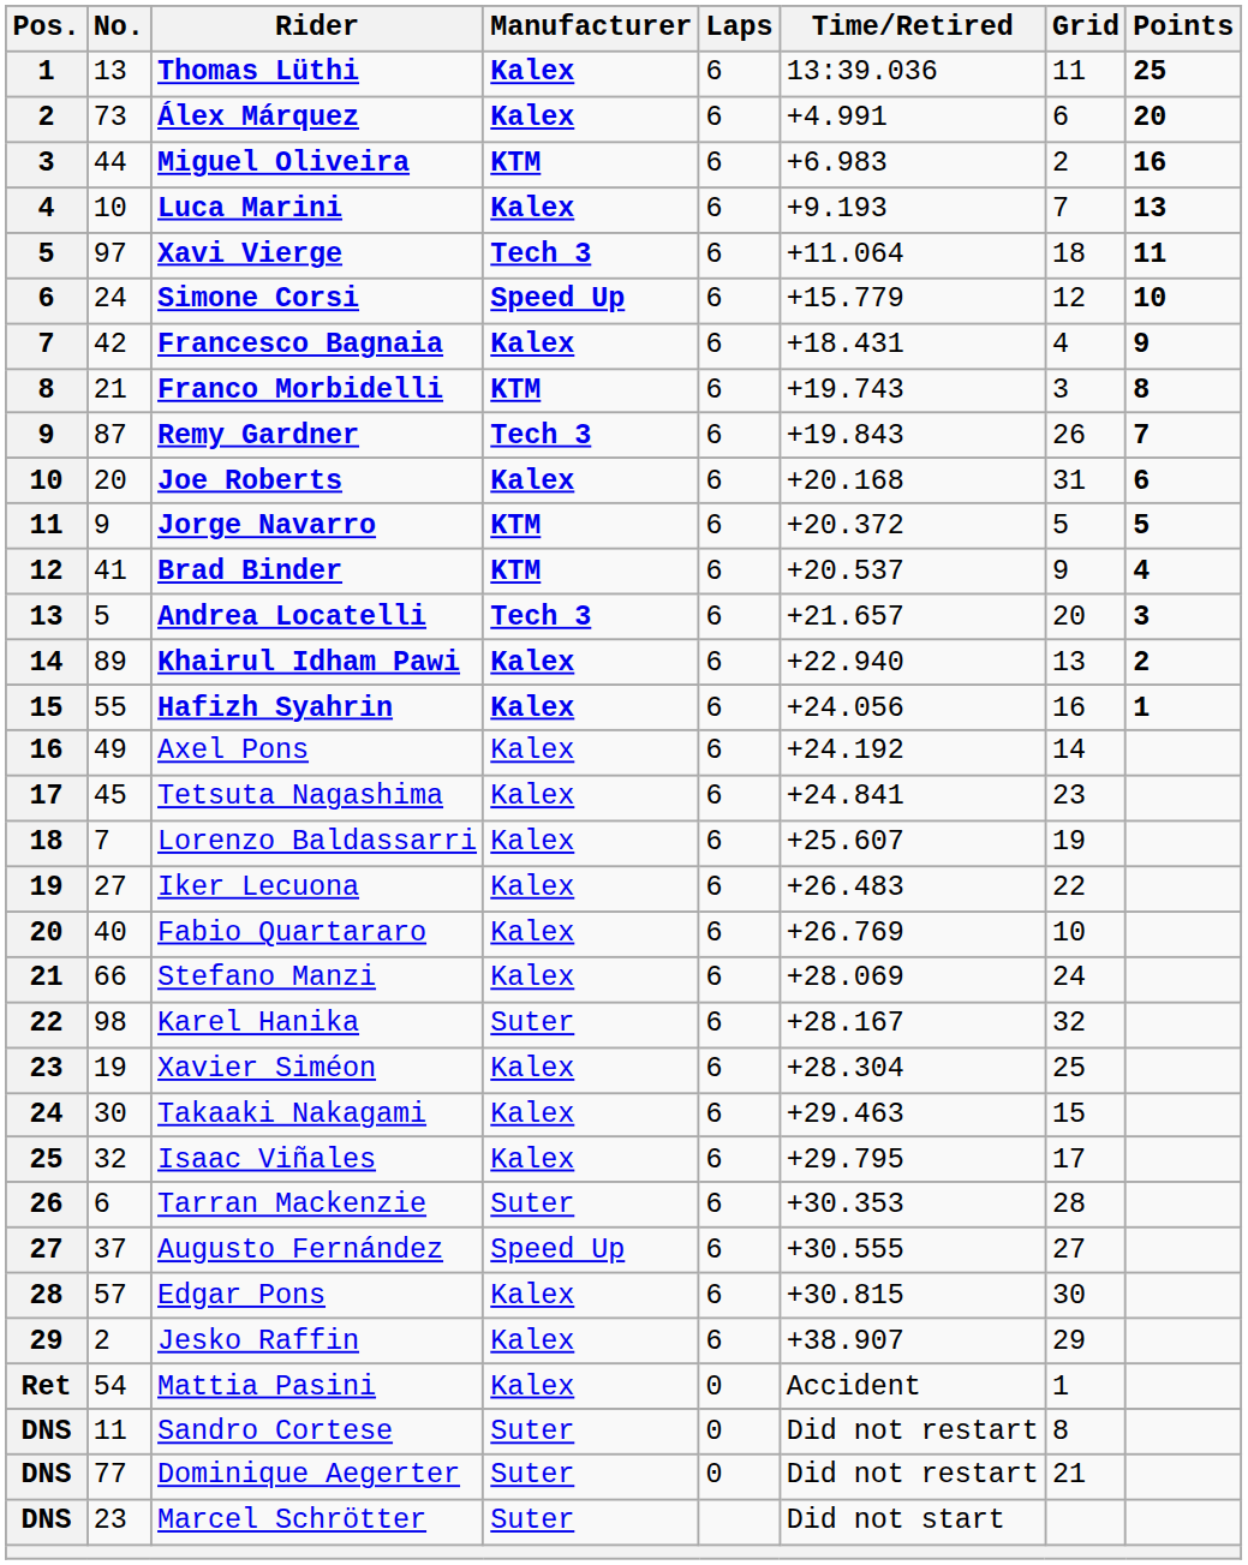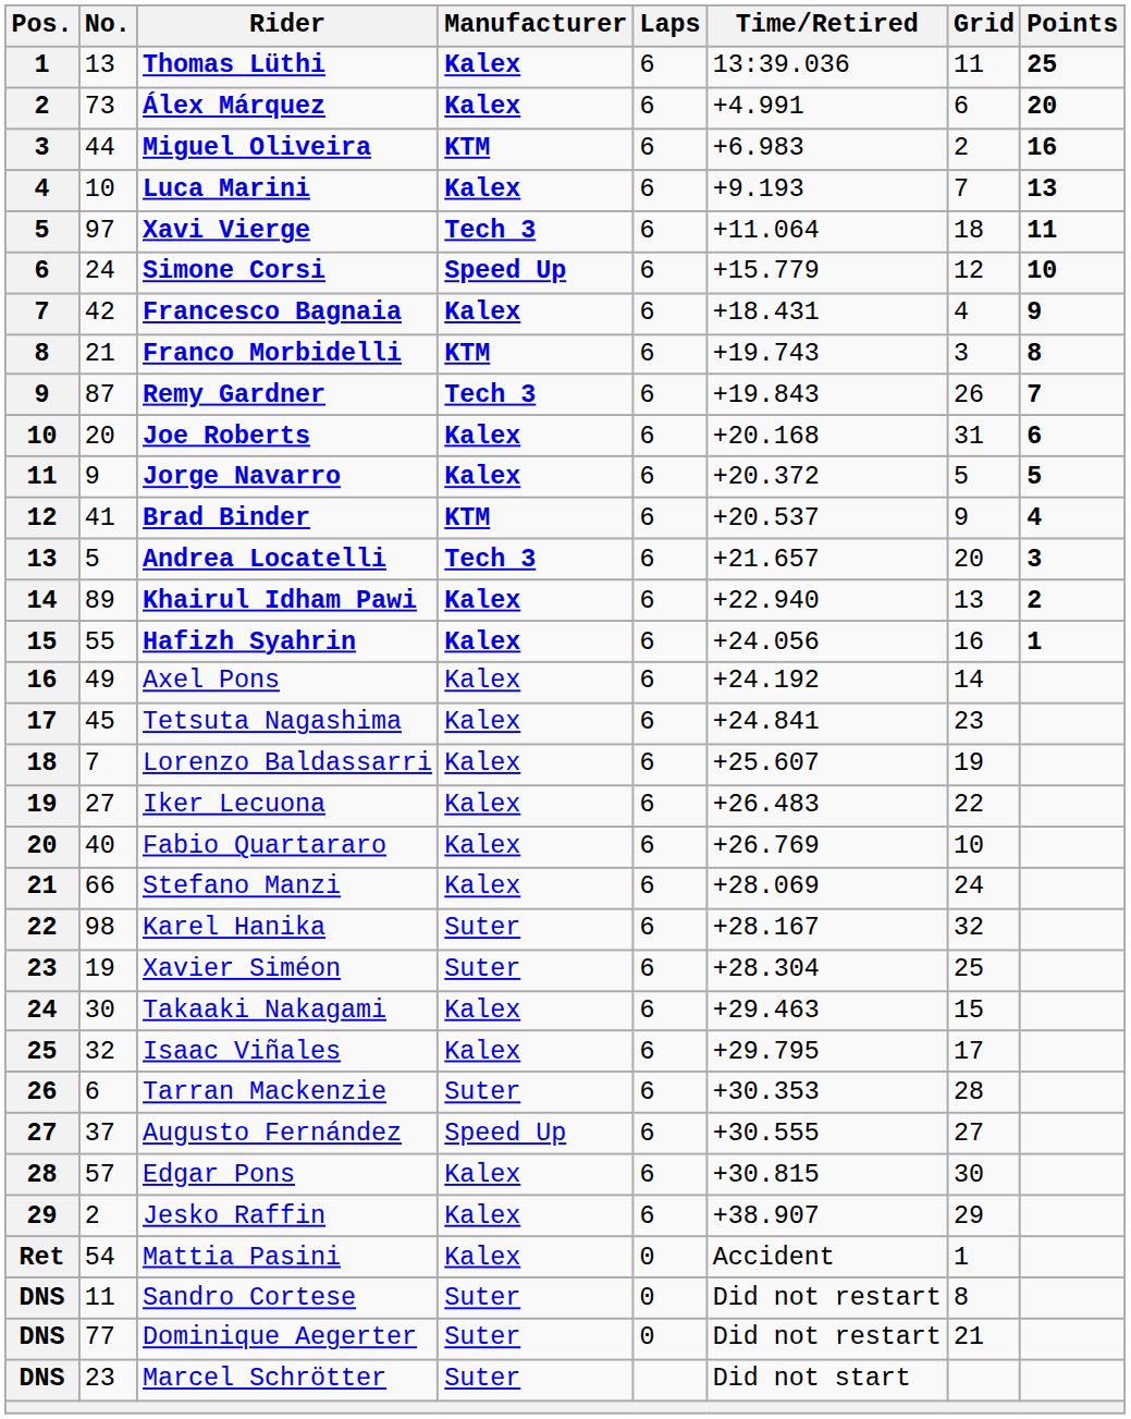Jorge Navarro | Manufacturer: KTM -> Kalex
Xavier Siméon | Manufacturer: Kalex -> Suter
